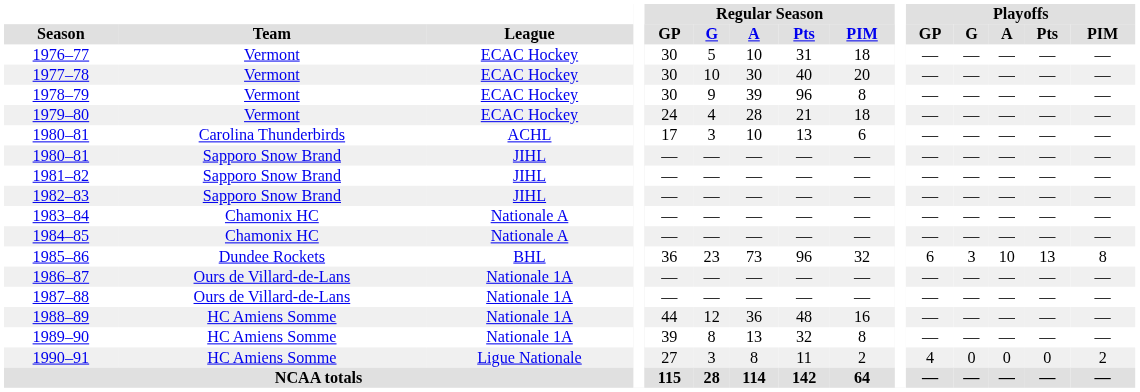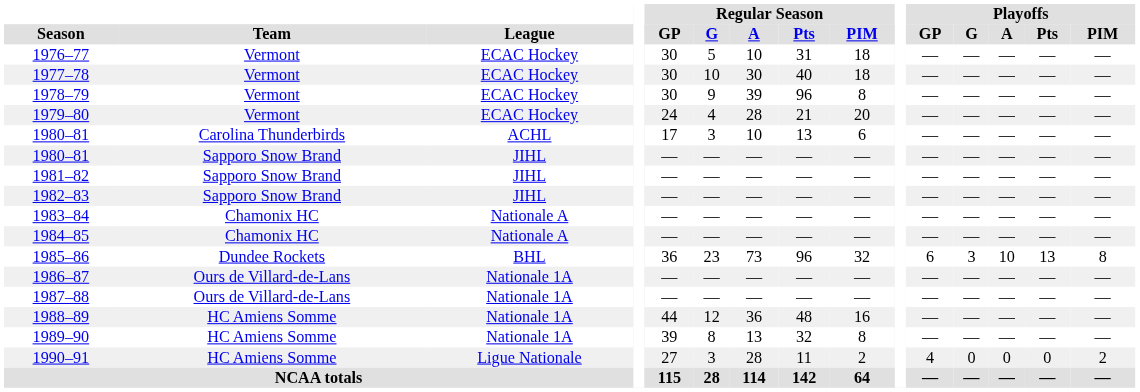1977–78 | Regular Season / PIM: 20 -> 18
1979–80 | Regular Season / PIM: 18 -> 20
1990–91 | Regular Season / A: 8 -> 28
